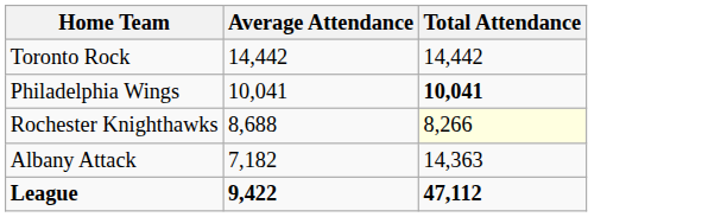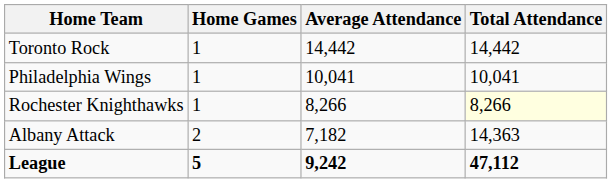+ column: Home Games | 1 | 1 | 1 | 2 | 5
Philadelphia Wings | Total Attendance: bold -> normal
Rochester Knighthawks | Average Attendance: 8,688 -> 8,266
League | Average Attendance: 9,422 -> 9,242
